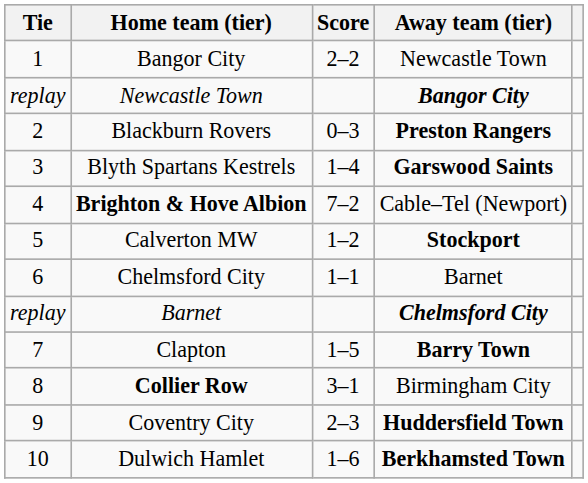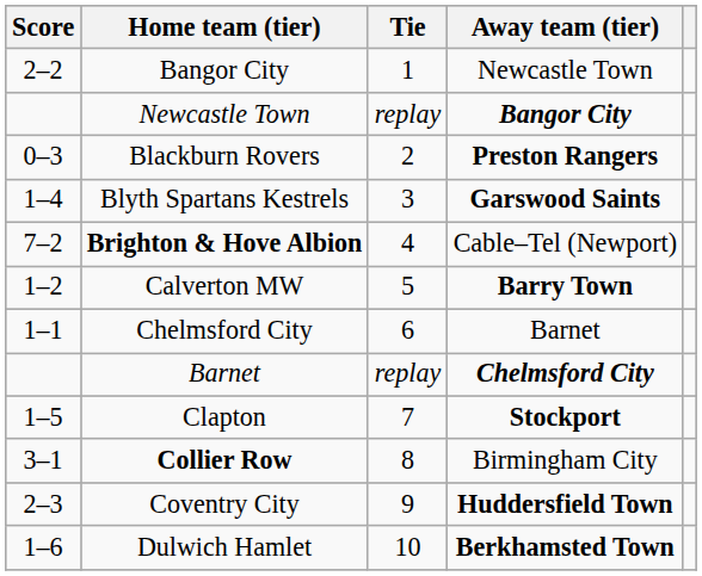columns swapped: Tie <-> Score
Calverton MW | Away team (tier): Stockport -> Barry Town
Clapton | Away team (tier): Barry Town -> Stockport
